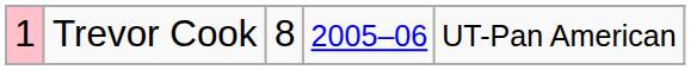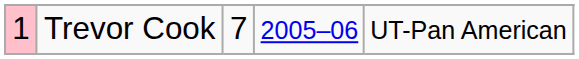Trevor Cook | column 3: 8 -> 7
